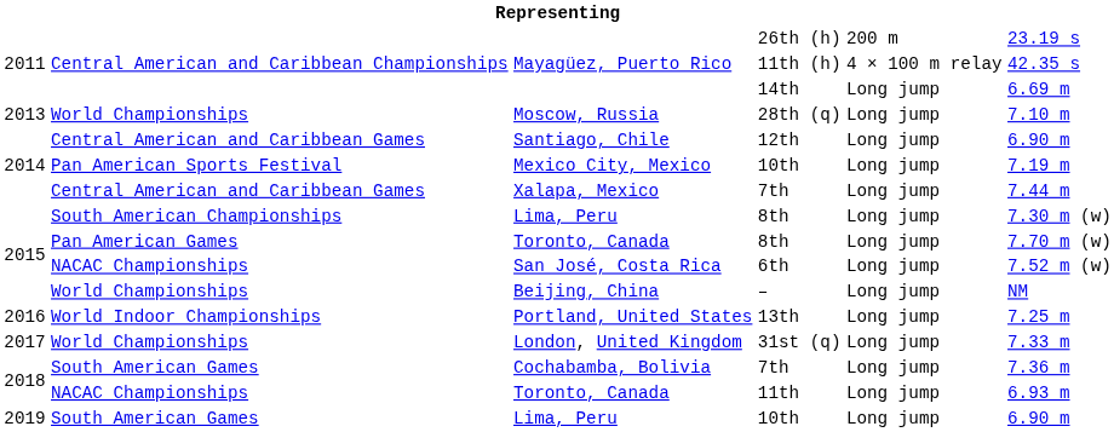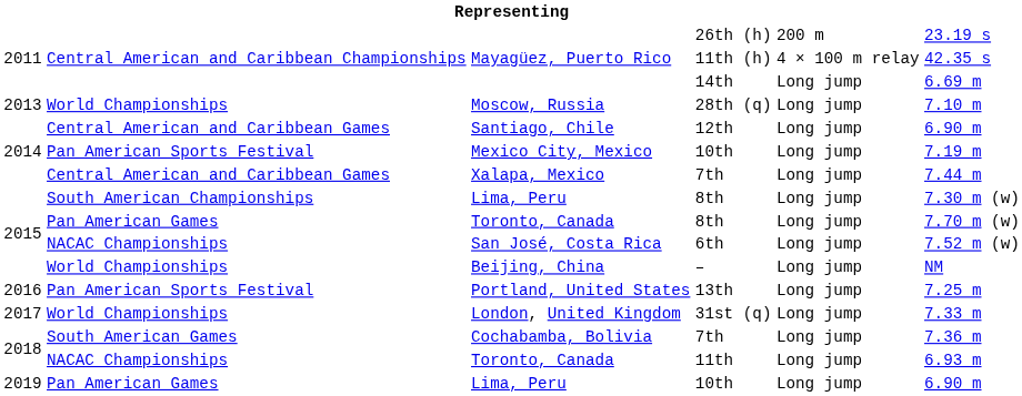13th | column 2: World Indoor Championships -> Pan American Sports Festival
Lima, Peru / 10th | column 2: South American Games -> Pan American Games
